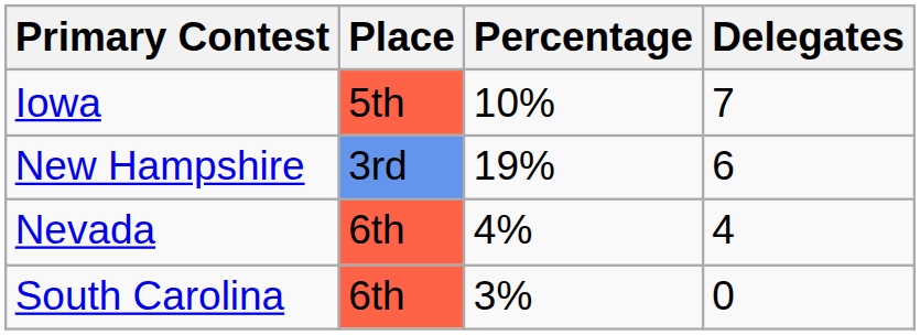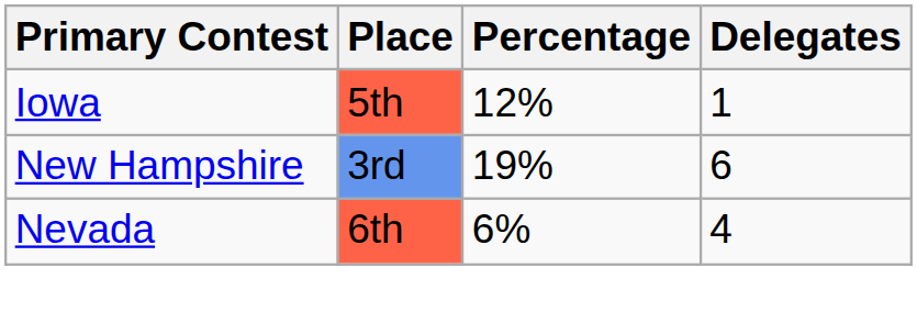Iowa | Percentage: 10% -> 12%
Iowa | Delegates: 7 -> 1
Nevada | Percentage: 4% -> 6%
- row: South Carolina | 6th | 3% | 0
